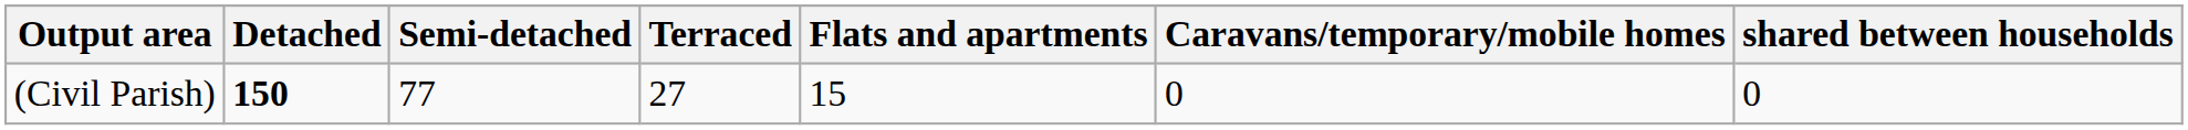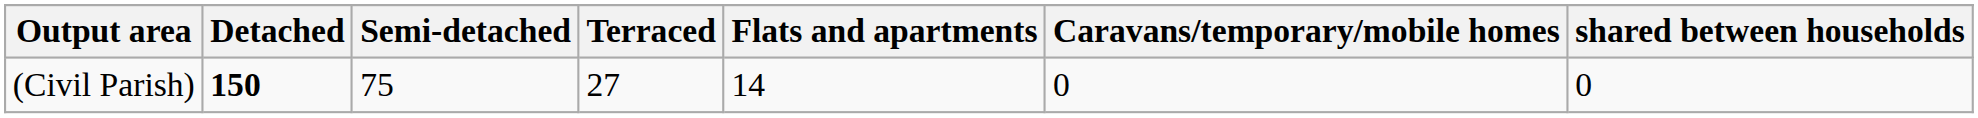(Civil Parish) | Semi-detached: 77 -> 75
(Civil Parish) | Flats and apartments: 15 -> 14
